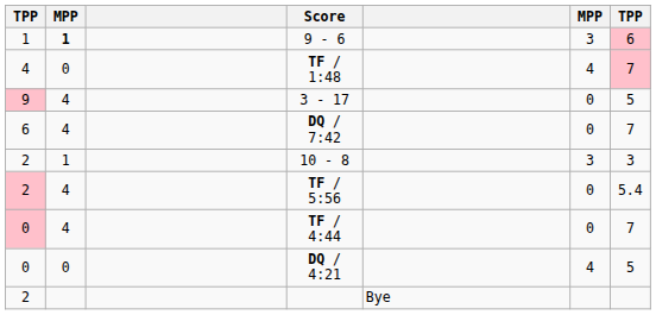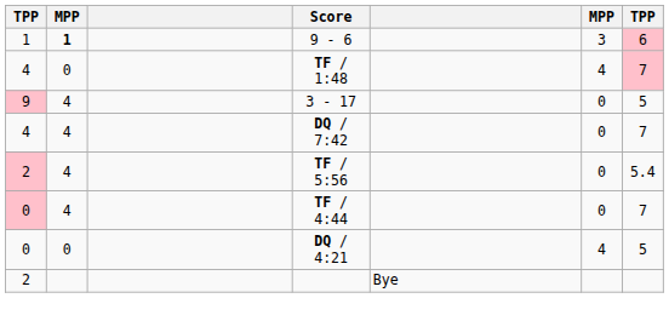DQ / 7:42 | column 1: 6 -> 4
- row: 2 | 1 | 10 - 8 | 3 | 3
